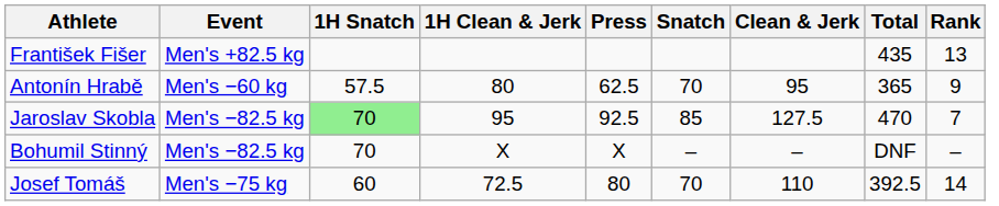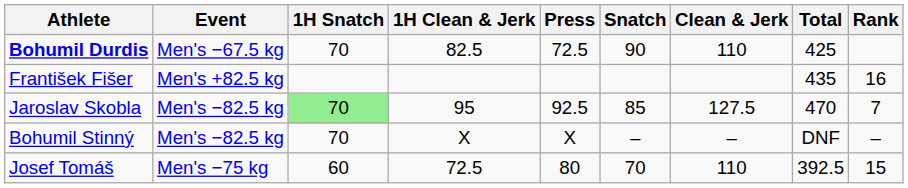+ row: Bohumil Durdis | Men's −67.5 kg | 70 | 82.5 | 72.5 | 90 | 110 | 425
František Fišer | Rank: 13 -> 16
- row: Antonín Hrabě | Men's −60 kg | 57.5 | 80 | 62.5 | 70 | 95 | 365 | 9
Josef Tomáš | Rank: 14 -> 15
